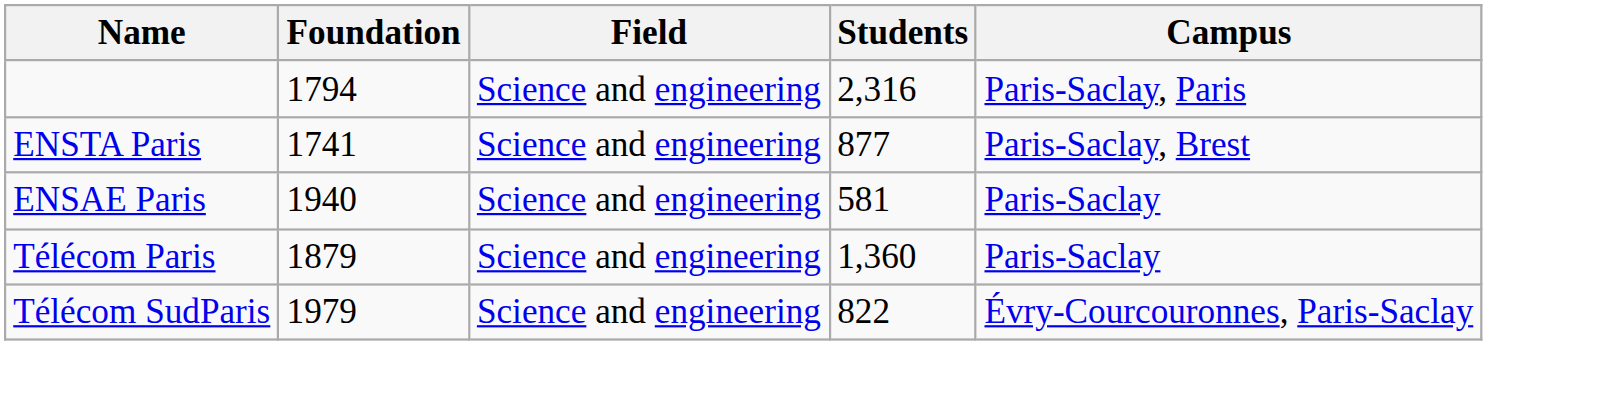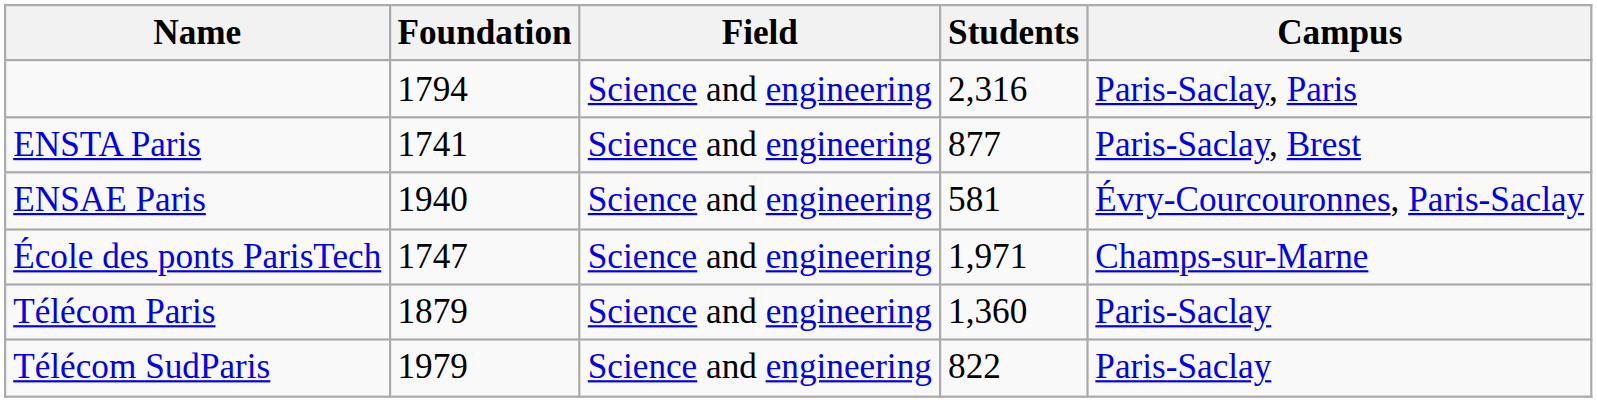ENSAE Paris | Campus: Paris-Saclay -> Évry-Courcouronnes, Paris-Saclay
+ row: École des ponts ParisTech | 1747 | Science and engineering | 1,971 | Champs-sur-Marne
Télécom SudParis | Campus: Évry-Courcouronnes, Paris-Saclay -> Paris-Saclay
